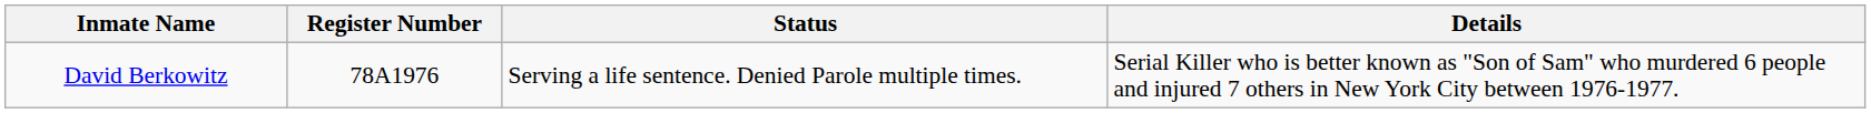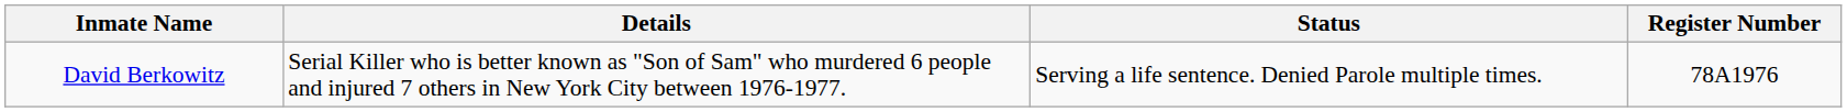columns swapped: Register Number <-> Details
